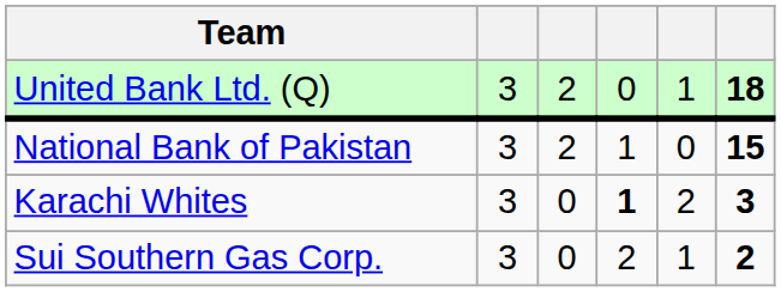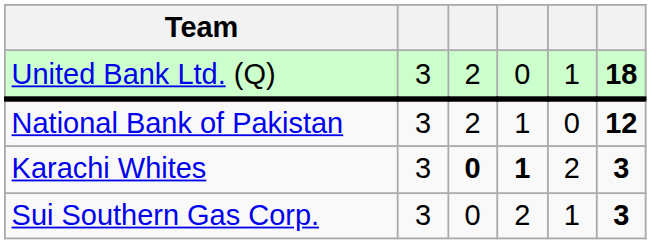National Bank of Pakistan | column 6: 15 -> 12
Karachi Whites | column 3: normal -> bold
Sui Southern Gas Corp. | column 6: 2 -> 3
